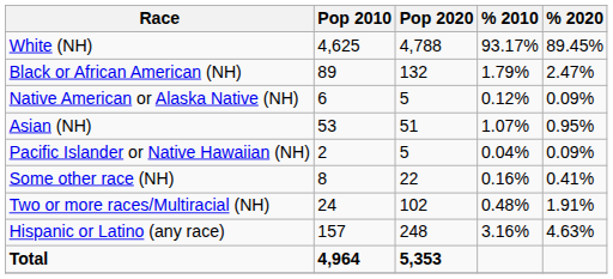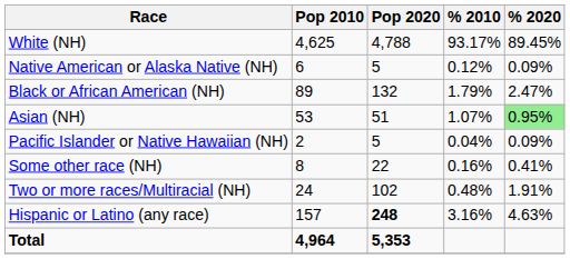rows swapped: Black or African American (NH) <-> Native American or Alaska Native (NH)
Asian (NH) | % 2020: no background -> lightgreen background
Hispanic or Latino (any race) | Pop 2020: normal -> bold
